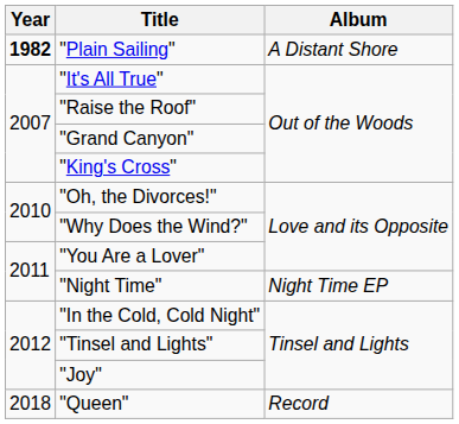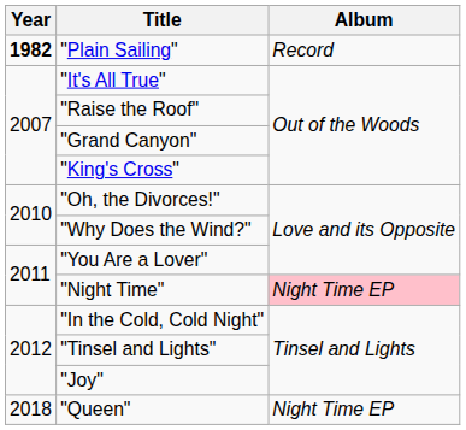"Plain Sailing" | Album: A Distant Shore -> Record
"Night Time" | Album: no background -> pink background
"Queen" | Album: Record -> Night Time EP
